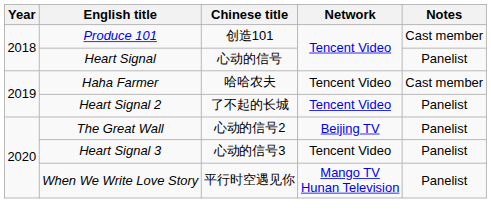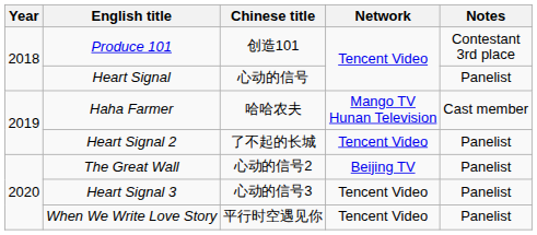Produce 101 | Notes: Cast member -> Contestant 3rd place
Haha Farmer | Network: Tencent Video -> Mango TV Hunan Television
When We Write Love Story | Network: Mango TV Hunan Television -> Tencent Video
